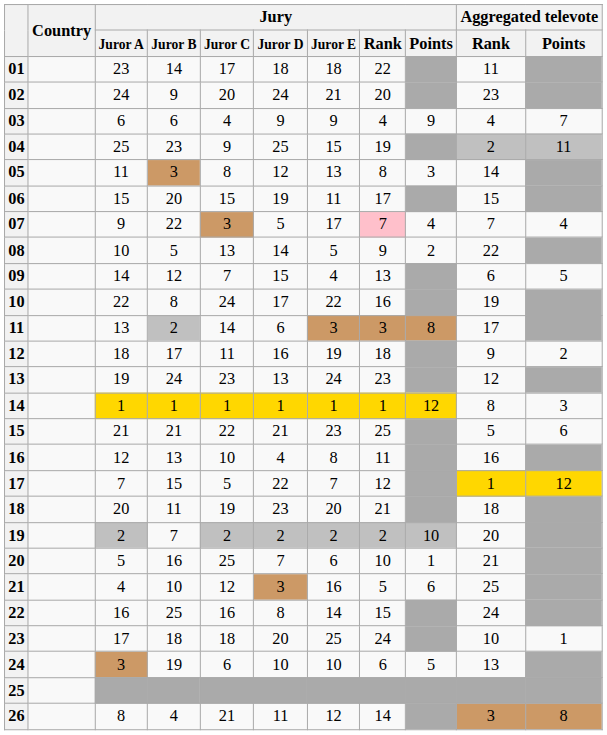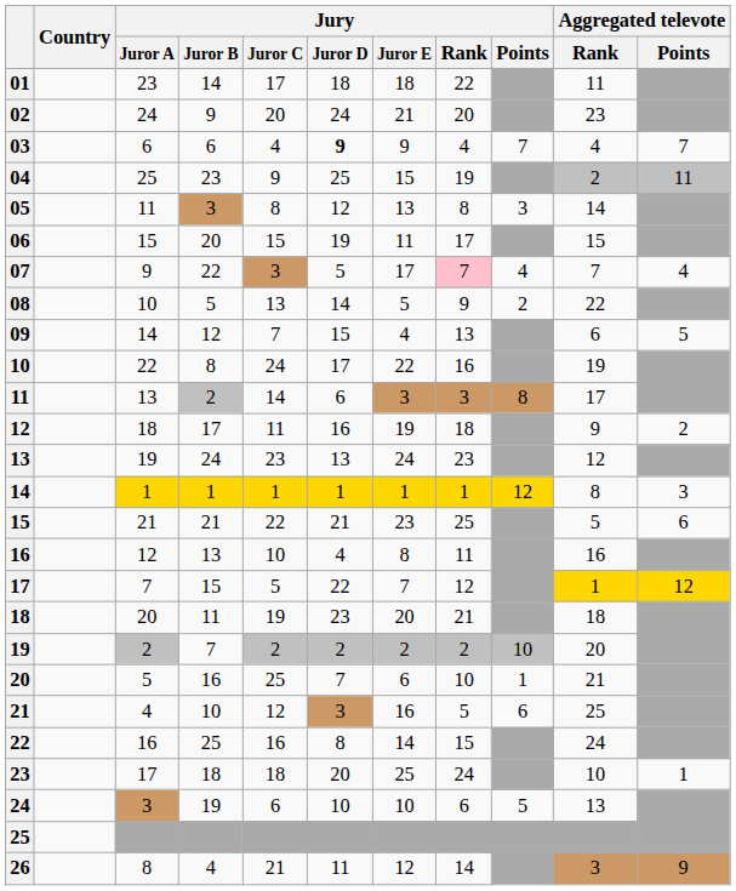03 | Jury / Juror D: normal -> bold
03 | Jury / Points: 9 -> 7
26 | Aggregated televote / Points: 8 -> 9
